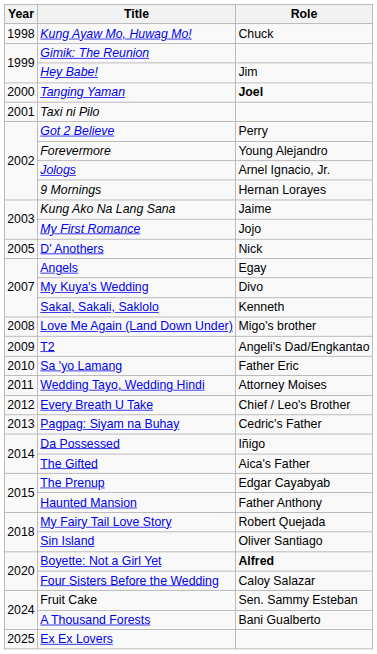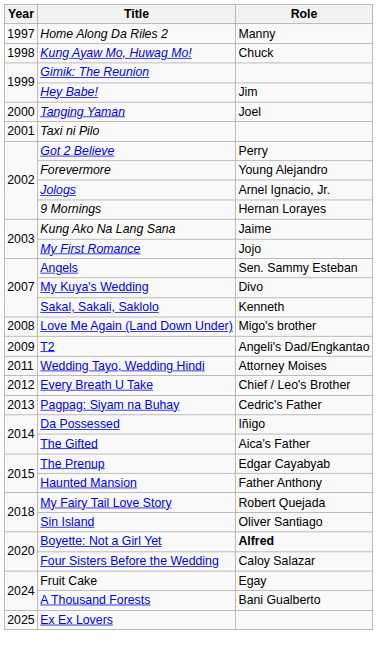+ row: 1997 | Home Along Da Riles 2 | Manny
Tanging Yaman | Role: bold -> normal
- row: 2005 | D' Anothers | Nick
Angels | Role: Egay -> Sen. Sammy Esteban
- row: 2010 | Sa 'yo Lamang | Father Eric
Fruit Cake | Role: Sen. Sammy Esteban -> Egay
